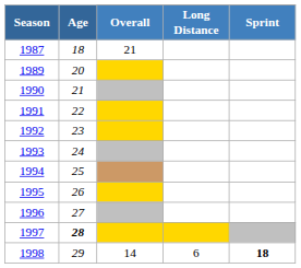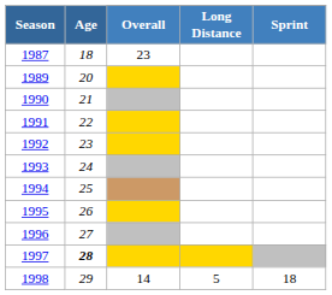1987 | Overall: 21 -> 23
1998 | Long Distance: 6 -> 5
1998 | Sprint: bold -> normal
